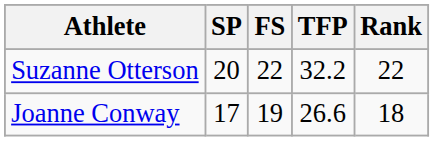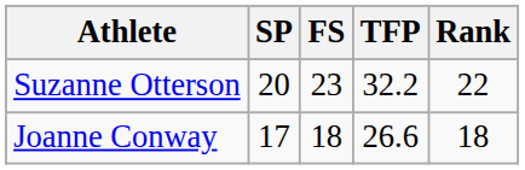Suzanne Otterson | FS: 22 -> 23
Joanne Conway | FS: 19 -> 18
